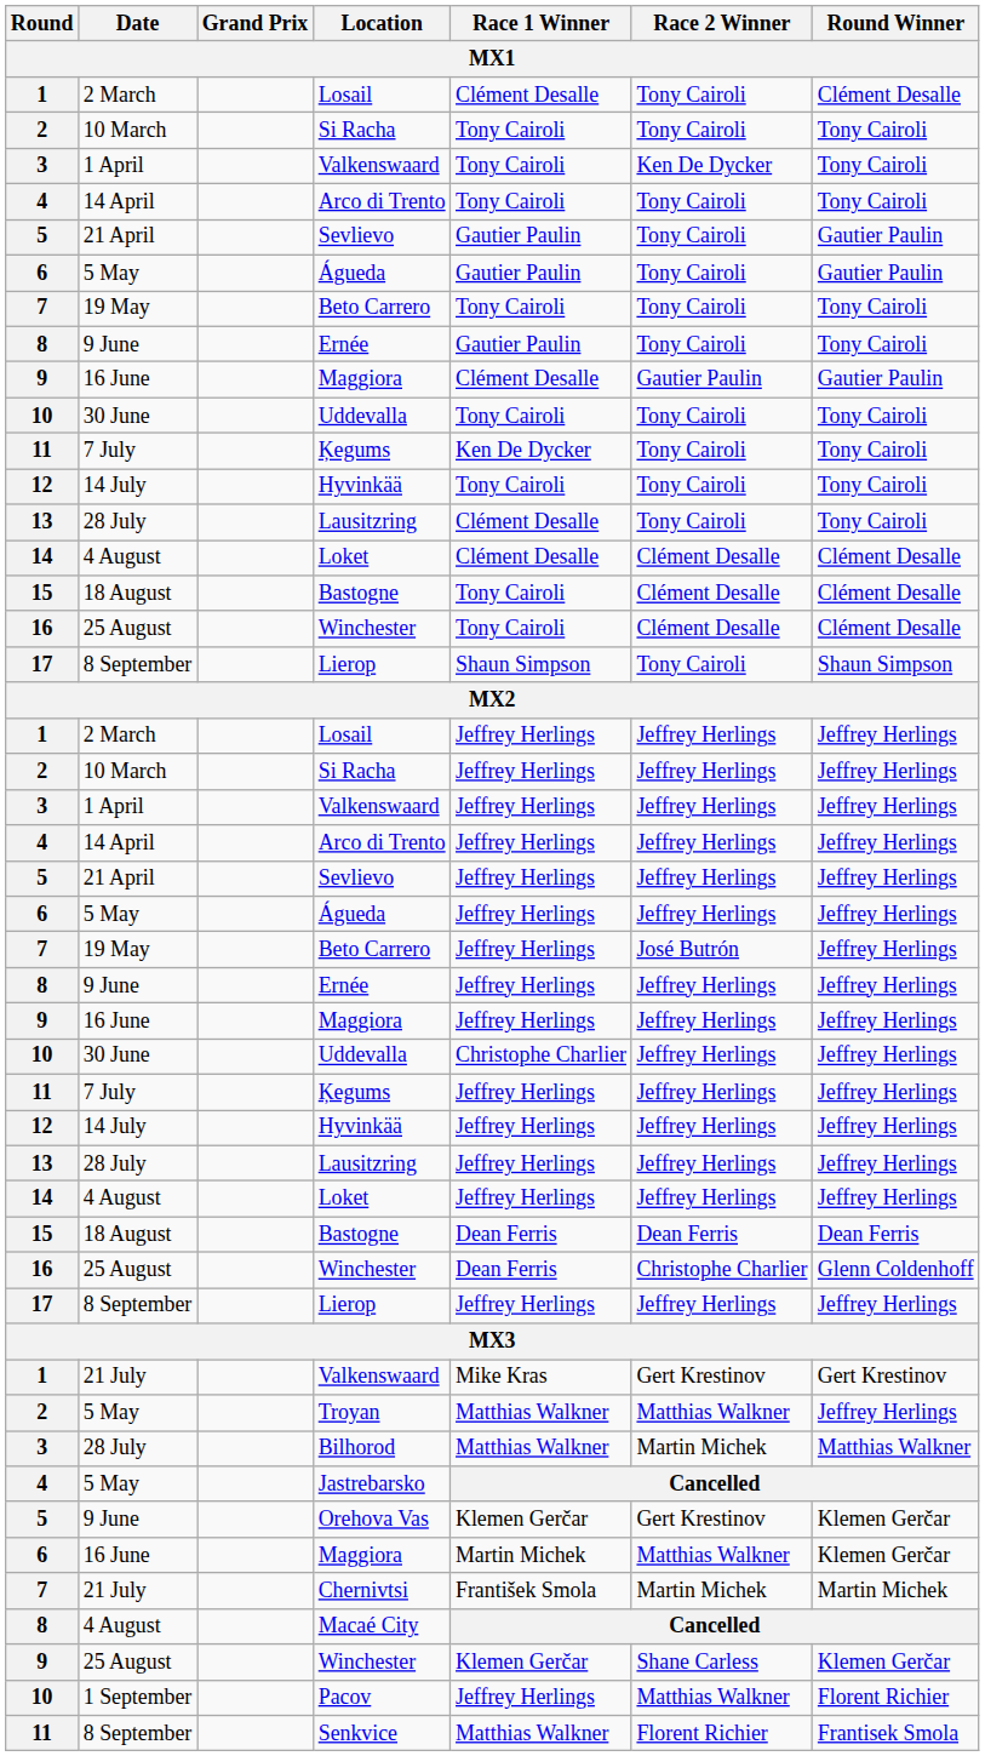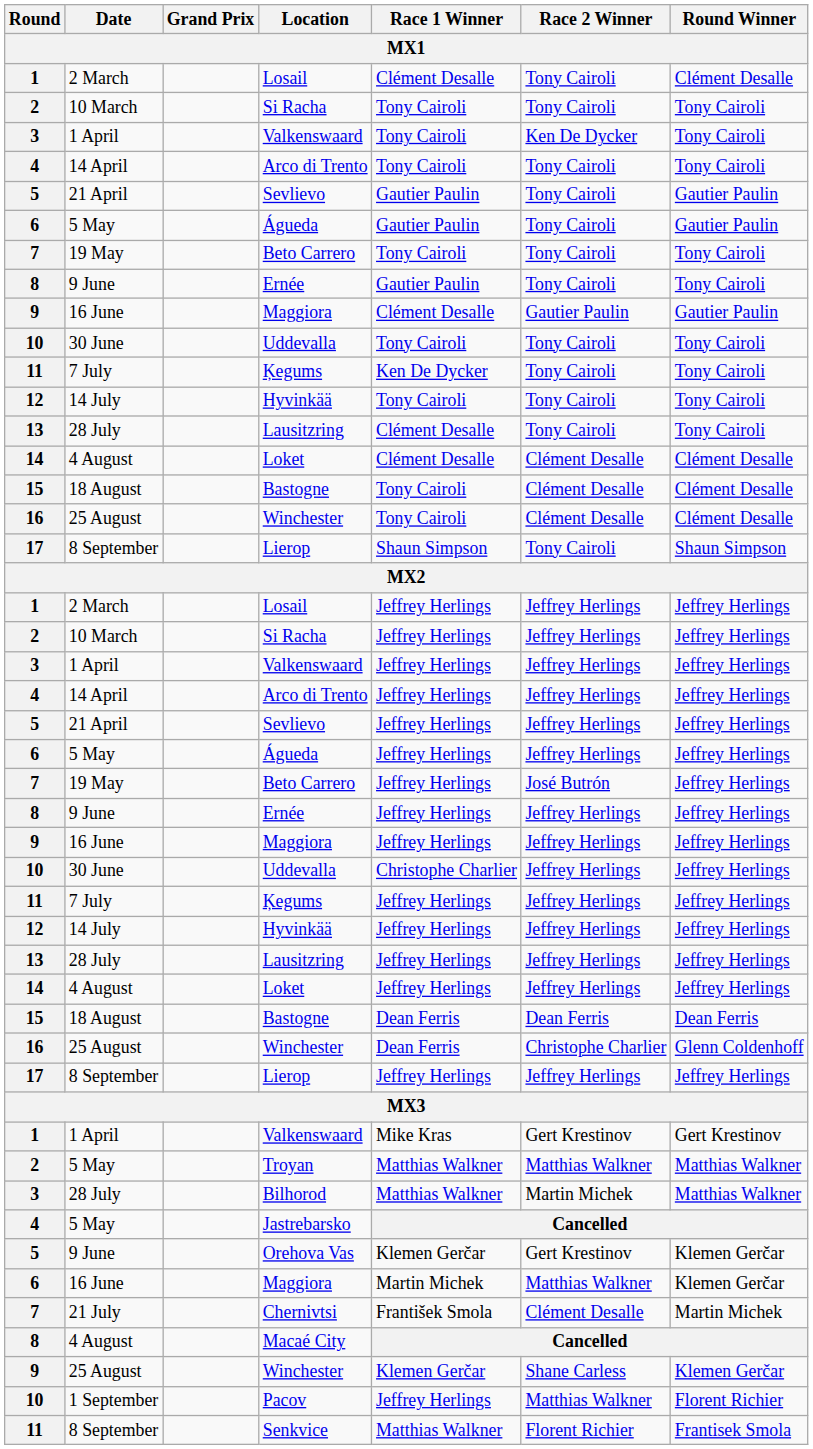1 / Valkenswaard | Date: 21 July -> 1 April
Troyan | Round Winner: Jeffrey Herlings -> Matthias Walkner
Chernivtsi | Race 2 Winner: Martin Michek -> Clément Desalle
